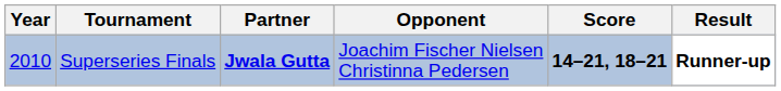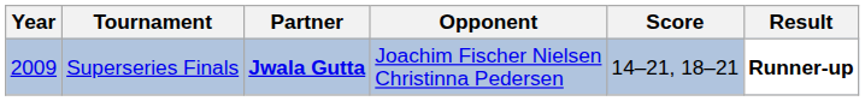Superseries Finals | Year: 2010 -> 2009
Superseries Finals | Score: bold -> normal
